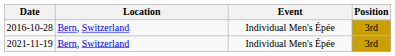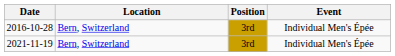columns swapped: Event <-> Position
